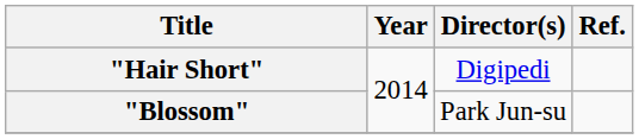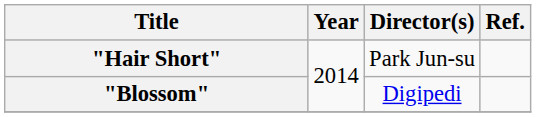"Hair Short" | Director(s): Digipedi -> Park Jun-su
"Blossom" | Director(s): Park Jun-su -> Digipedi
